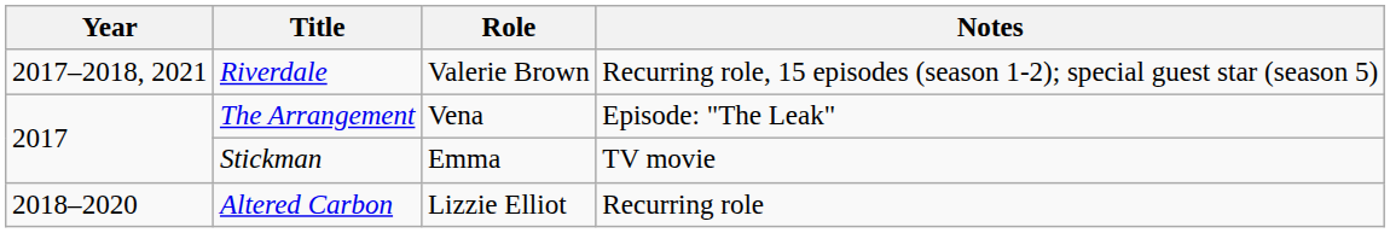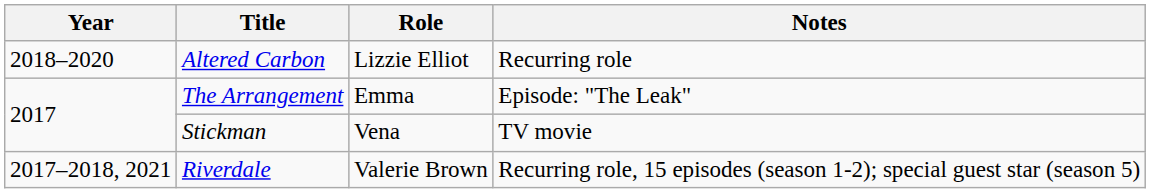rows swapped: Riverdale <-> Altered Carbon
The Arrangement | Role: Vena -> Emma
Stickman | Role: Emma -> Vena
